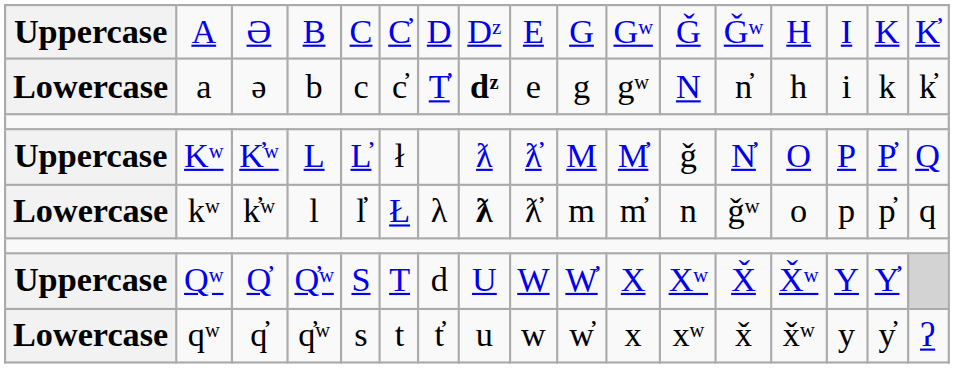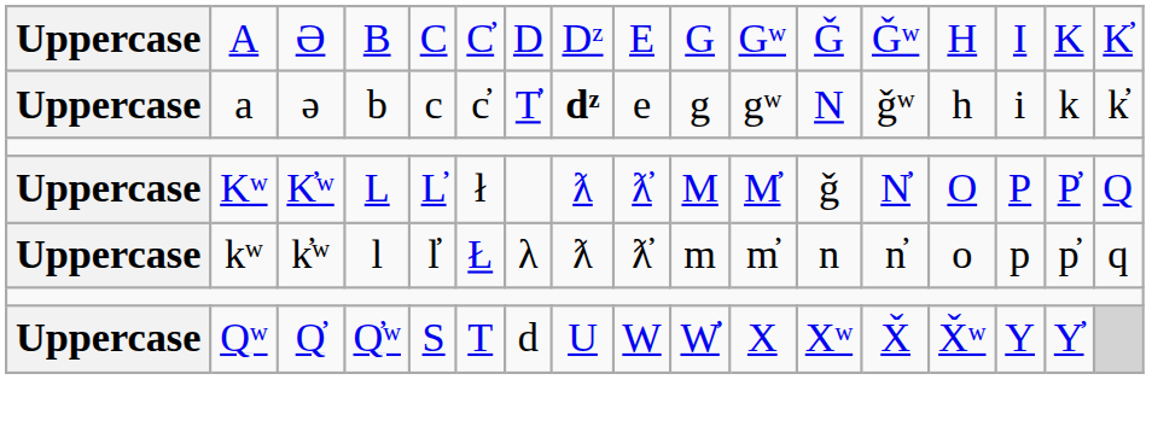a | column 1: Lowercase -> Uppercase
a | column 13: n̓ -> ǧʷ
kʷ | column 1: Lowercase -> Uppercase
kʷ | column 8: bold -> normal
kʷ | column 13: ǧʷ -> n̓
- row: Lowercase | qʷ | q̓ | q̓ʷ | s | t | t̓ | u | w | w̓ | x | xʷ | x̌ | x̌ʷ | y | y̓ | ʔ
